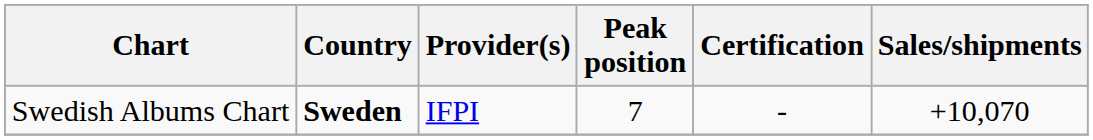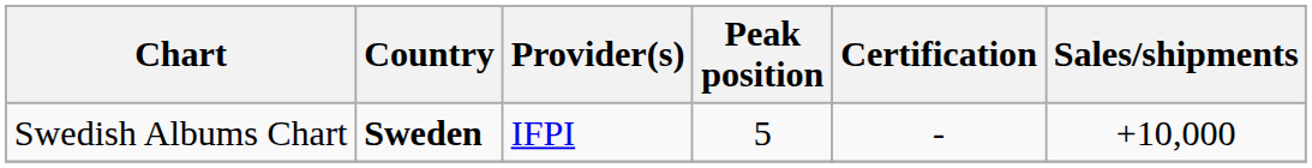Swedish Albums Chart | Peak position: 7 -> 5
Swedish Albums Chart | Sales/shipments: +10,070 -> +10,000
